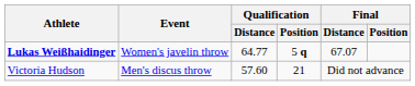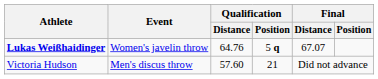Lukas Weißhaidinger | Qualification / Distance: 64.77 -> 64.76
